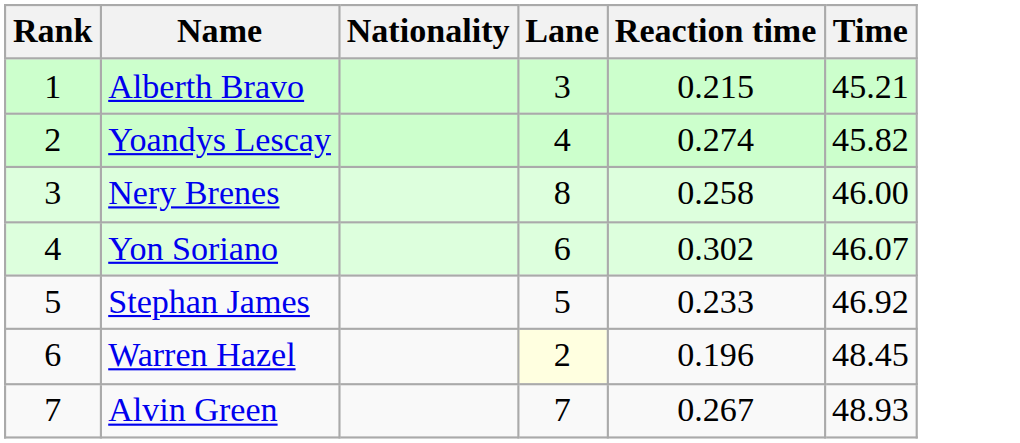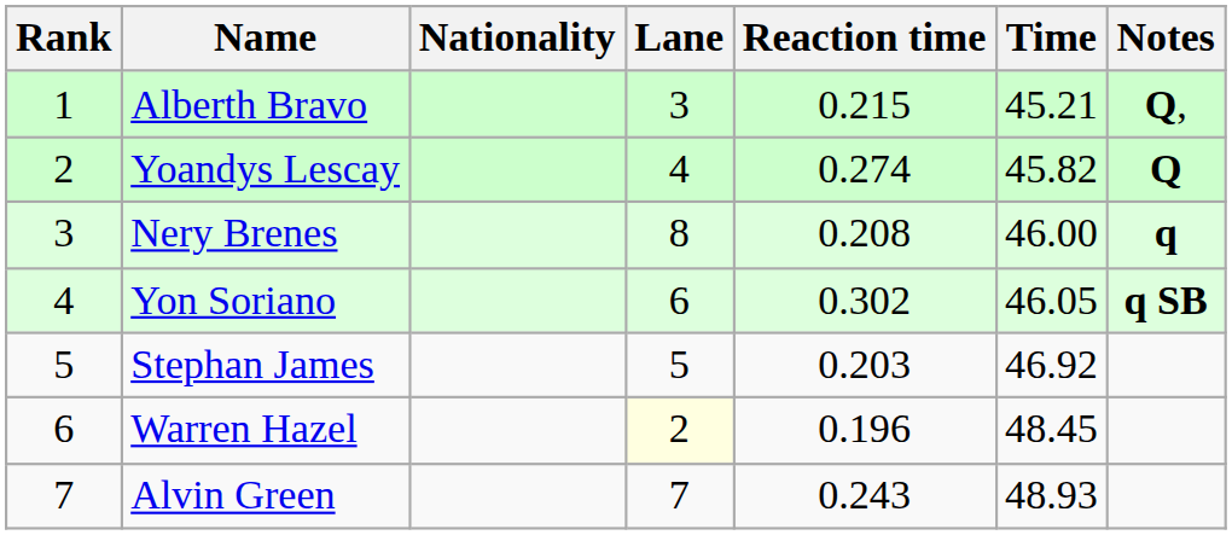+ column: Notes | Q, | Q | q | q SB
Nery Brenes | Reaction time: 0.258 -> 0.208
Yon Soriano | Time: 46.07 -> 46.05
Stephan James | Reaction time: 0.233 -> 0.203
Alvin Green | Reaction time: 0.267 -> 0.243
